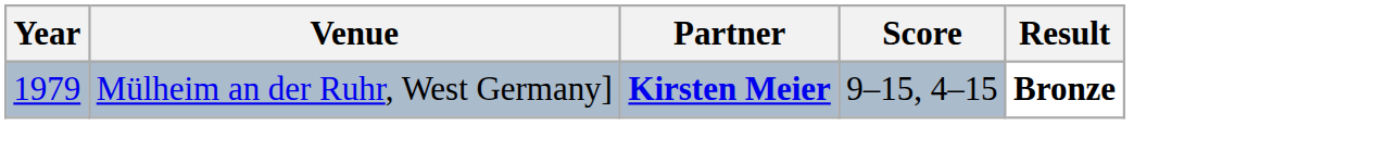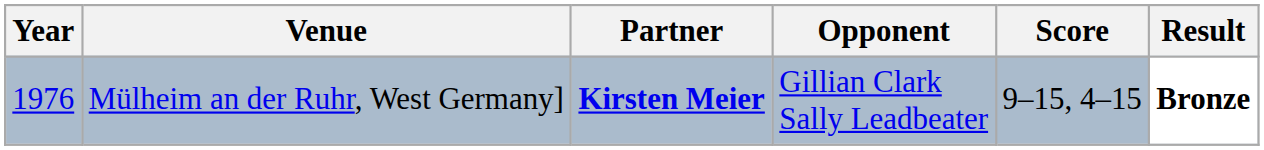+ column: Opponent | Gillian Clark Sally Leadbeater
Mülheim an der Ruhr, West Germany] | Year: 1979 -> 1976
